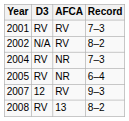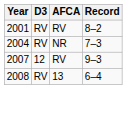2001 | Record: 7–3 -> 8–2
- row: 2002 | N/A | RV | 8–2
- row: 2005 | RV | NR | 6–4
2008 | Record: 8–2 -> 6–4
